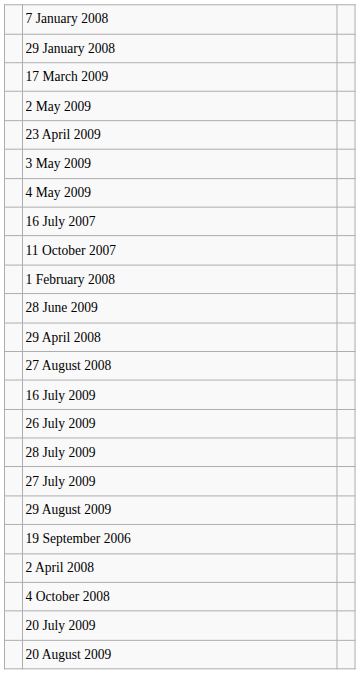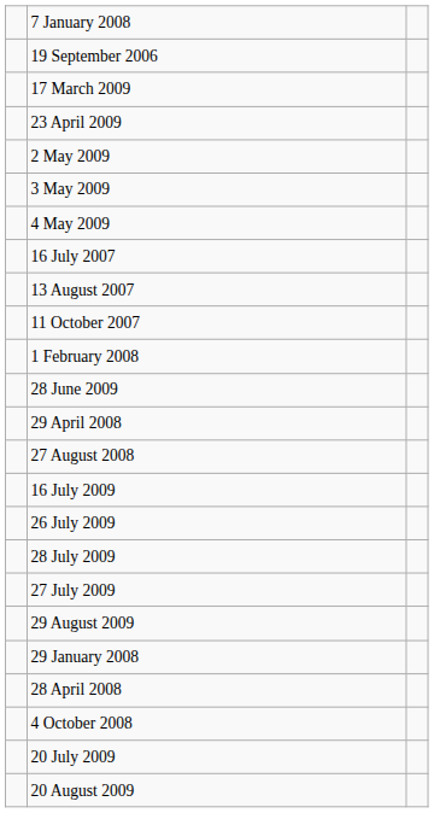rows swapped: 29 January 2008 <-> 19 September 2006
rows swapped: 23 April 2009 <-> 2 May 2009
+ row: 13 August 2007
- row: 2 April 2008
+ row: 28 April 2008
